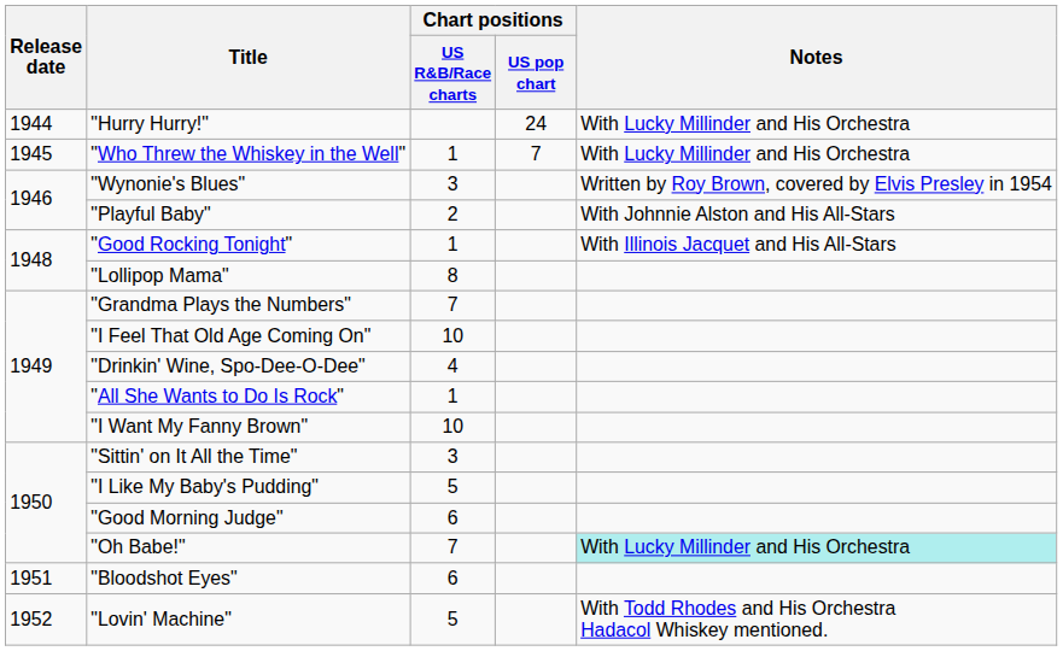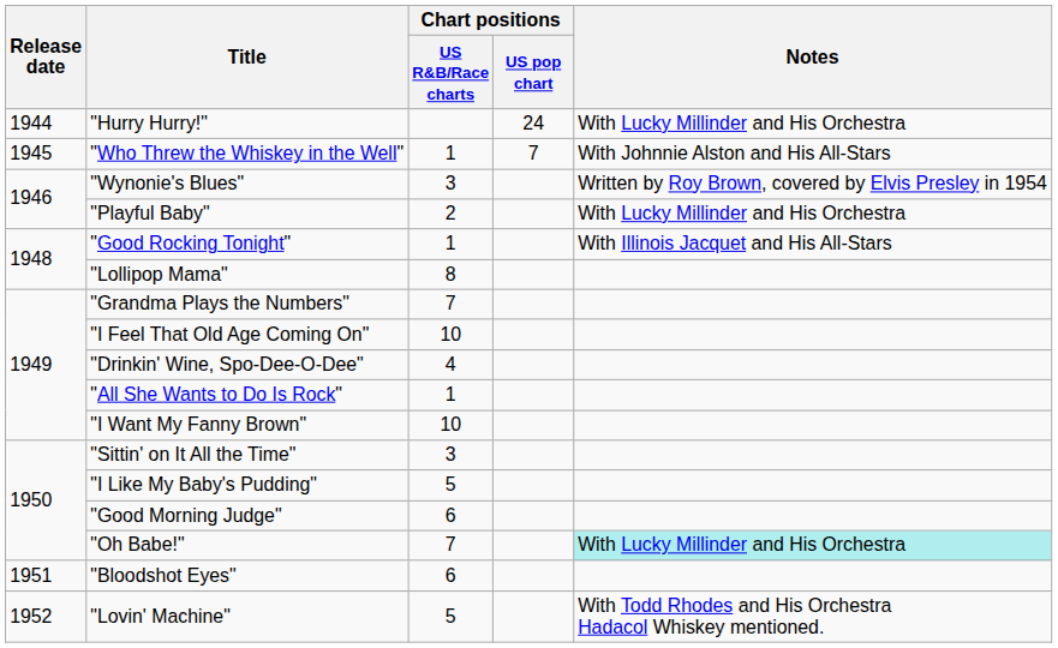"Who Threw the Whiskey in the Well" | Notes: With Lucky Millinder and His Orchestra -> With Johnnie Alston and His All-Stars
"Playful Baby" | Notes: With Johnnie Alston and His All-Stars -> With Lucky Millinder and His Orchestra
